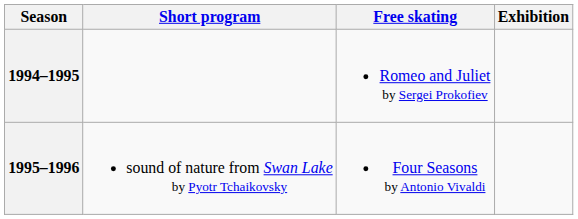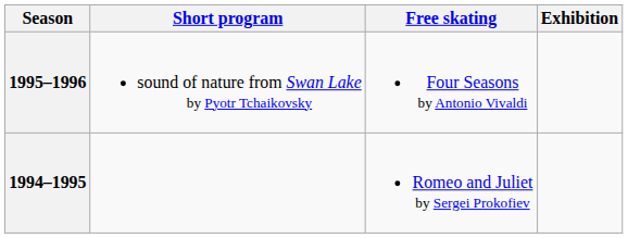rows swapped: 1994–1995 <-> 1995–1996
